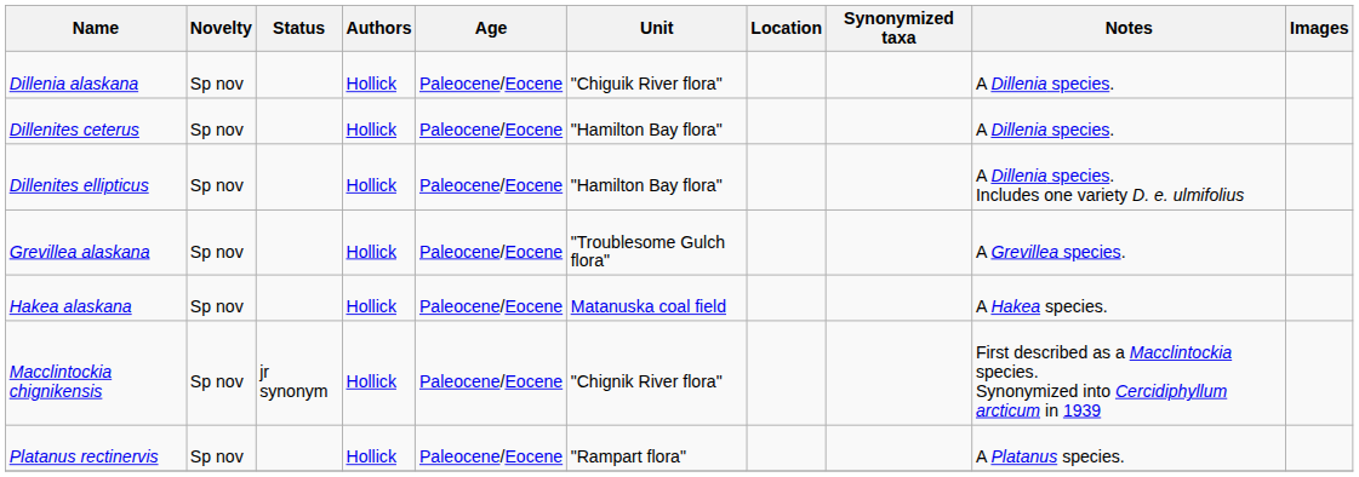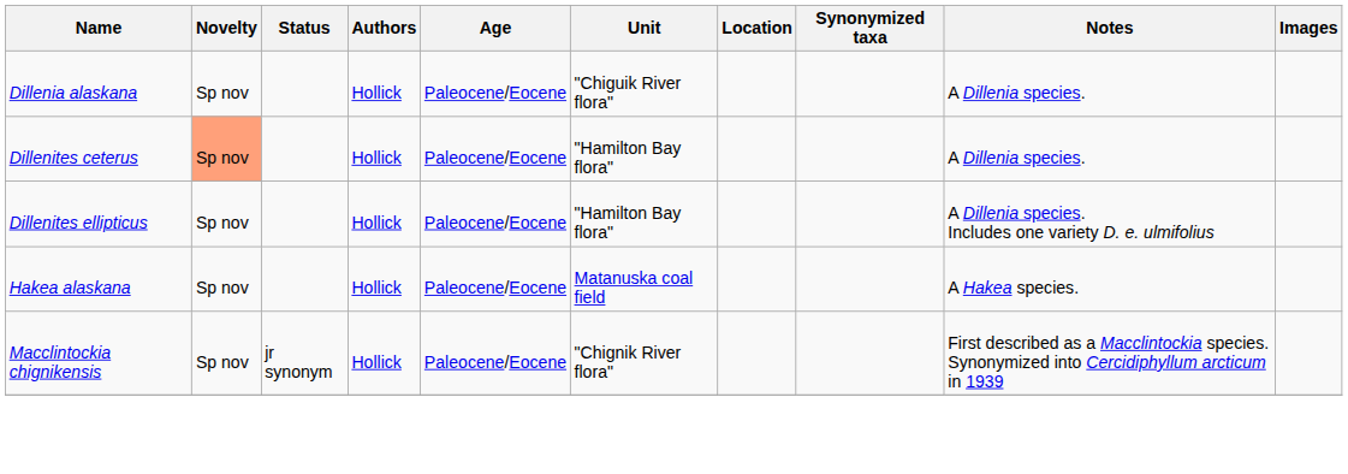Dillenites ceterus | Novelty: no background -> lightsalmon background
- row: Grevillea alaskana | Sp nov | Hollick | Paleocene/Eocene | "Troublesome Gulch flora" | A Grevillea species.
- row: Platanus rectinervis | Sp nov | Hollick | Paleocene/Eocene | "Rampart flora" | A Platanus species.
